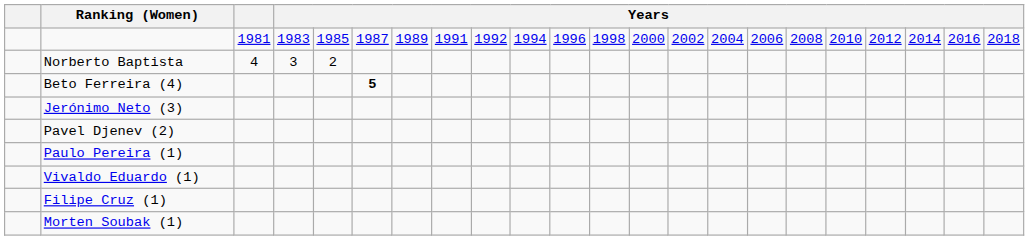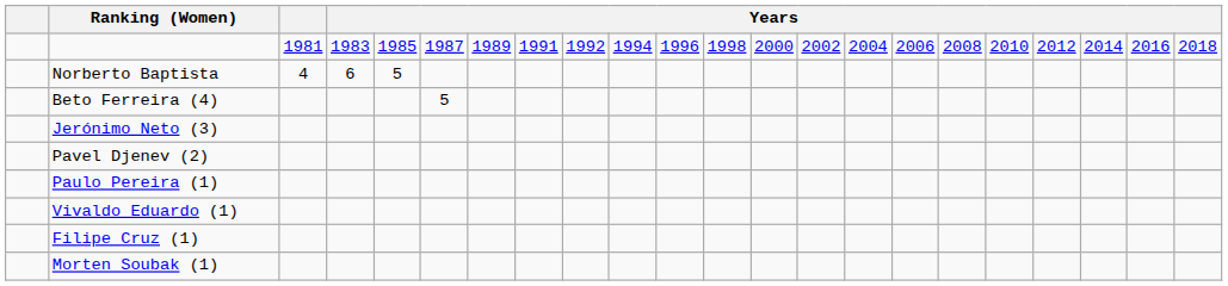Norberto Baptista | column 4: 3 -> 6
Norberto Baptista | column 5: 2 -> 5
Beto Ferreira (4) | column 6: bold -> normal
